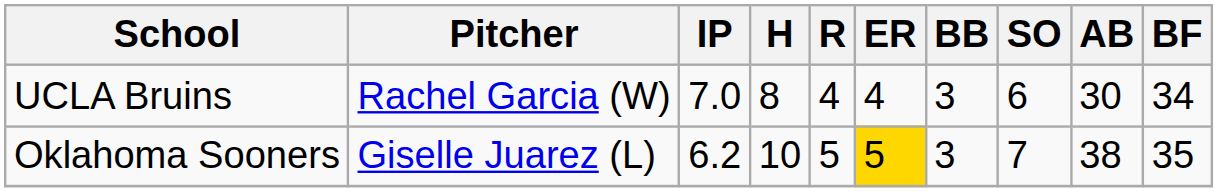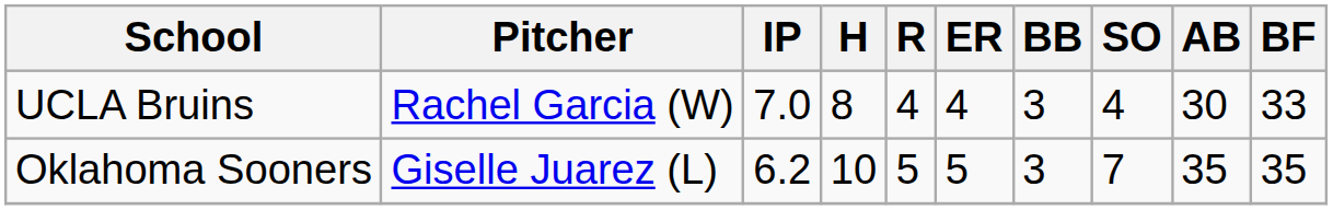UCLA Bruins | SO: 6 -> 4
UCLA Bruins | BF: 34 -> 33
Oklahoma Sooners | ER: gold background -> no background
Oklahoma Sooners | AB: 38 -> 35
